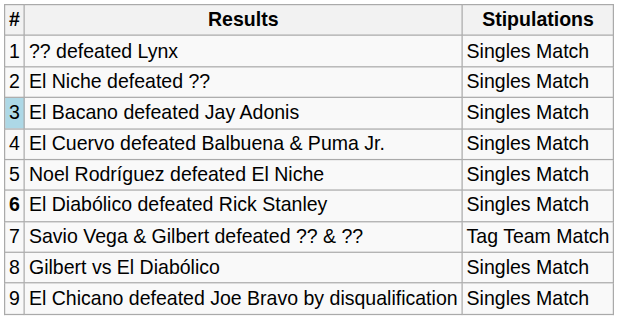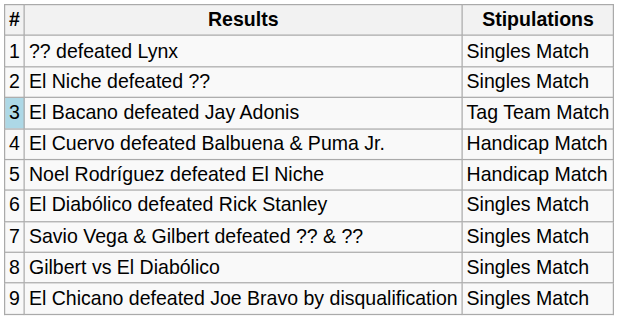El Bacano defeated Jay Adonis | Stipulations: Singles Match -> Tag Team Match
El Cuervo defeated Balbuena & Puma Jr. | Stipulations: Singles Match -> Handicap Match
Noel Rodríguez defeated El Niche | Stipulations: Singles Match -> Handicap Match
El Diabólico defeated Rick Stanley | #: bold -> normal
Savio Vega & Gilbert defeated ?? & ?? | Stipulations: Tag Team Match -> Singles Match
